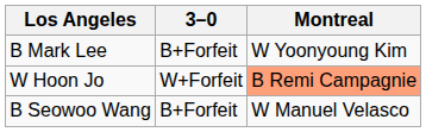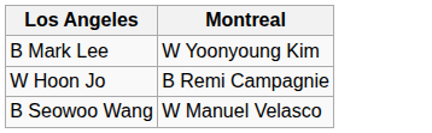- column: 3–0 | B+Forfeit | W+Forfeit | B+Forfeit
W Hoon Jo | Montreal: lightsalmon background -> no background
